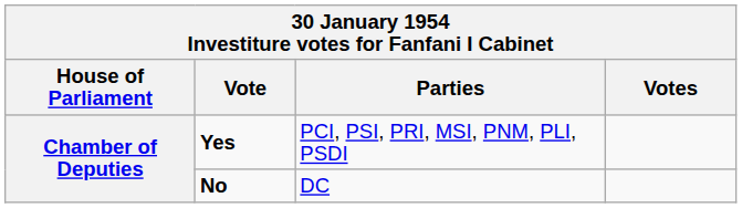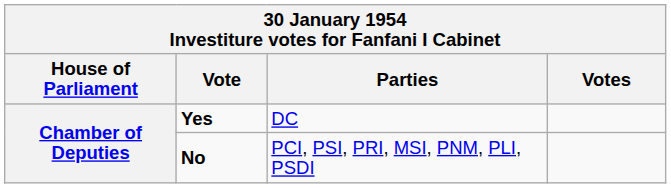Yes | Parties: PCI, PSI, PRI, MSI, PNM, PLI, PSDI -> DC
No | Parties: DC -> PCI, PSI, PRI, MSI, PNM, PLI, PSDI
